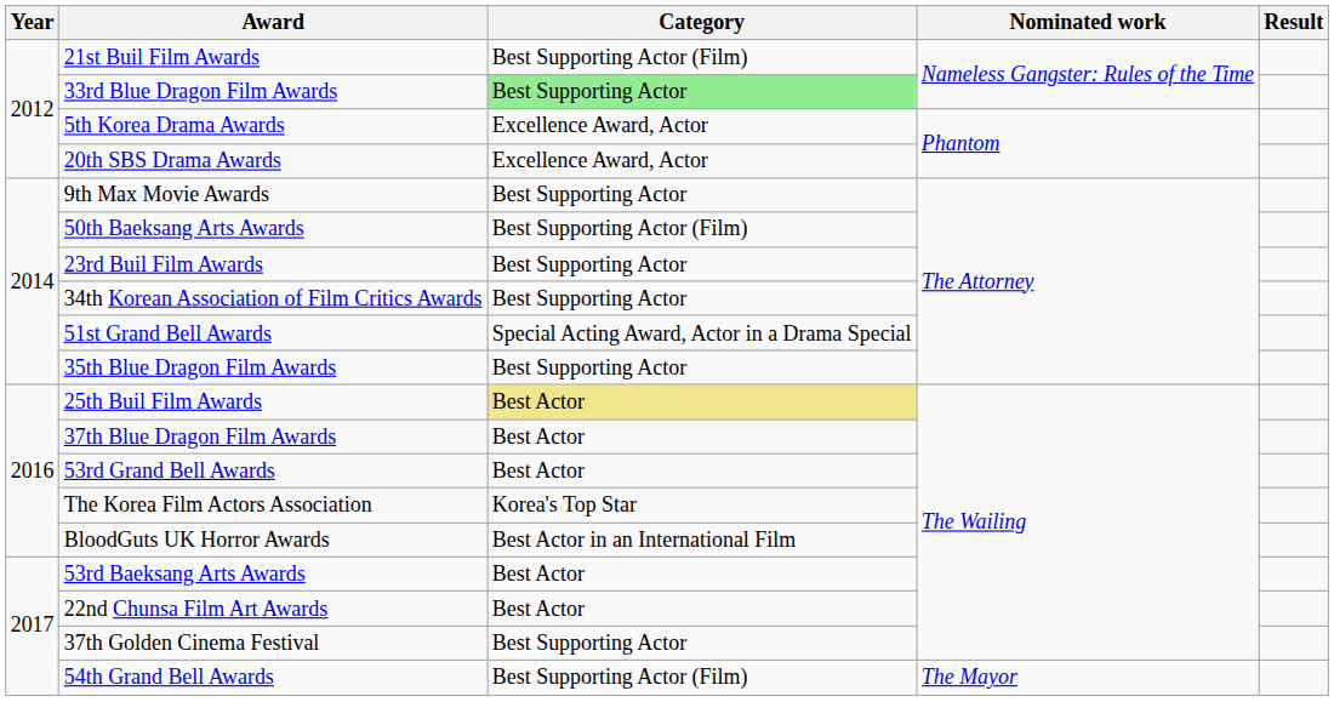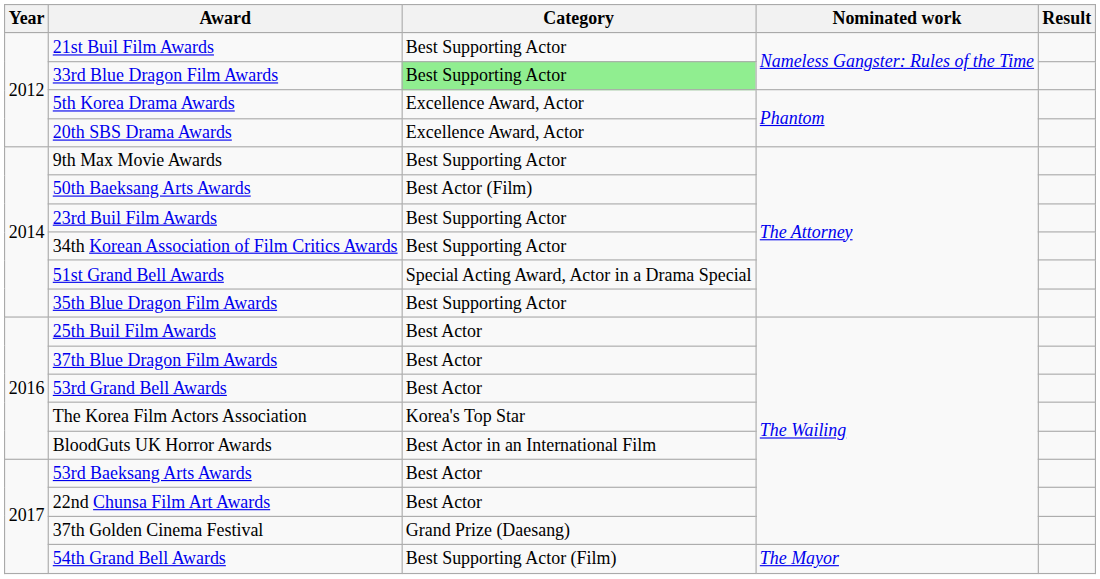21st Buil Film Awards | Category: Best Supporting Actor (Film) -> Best Supporting Actor
50th Baeksang Arts Awards | Category: Best Supporting Actor (Film) -> Best Actor (Film)
25th Buil Film Awards | Category: khaki background -> no background
37th Golden Cinema Festival | Category: Best Supporting Actor -> Grand Prize (Daesang)
